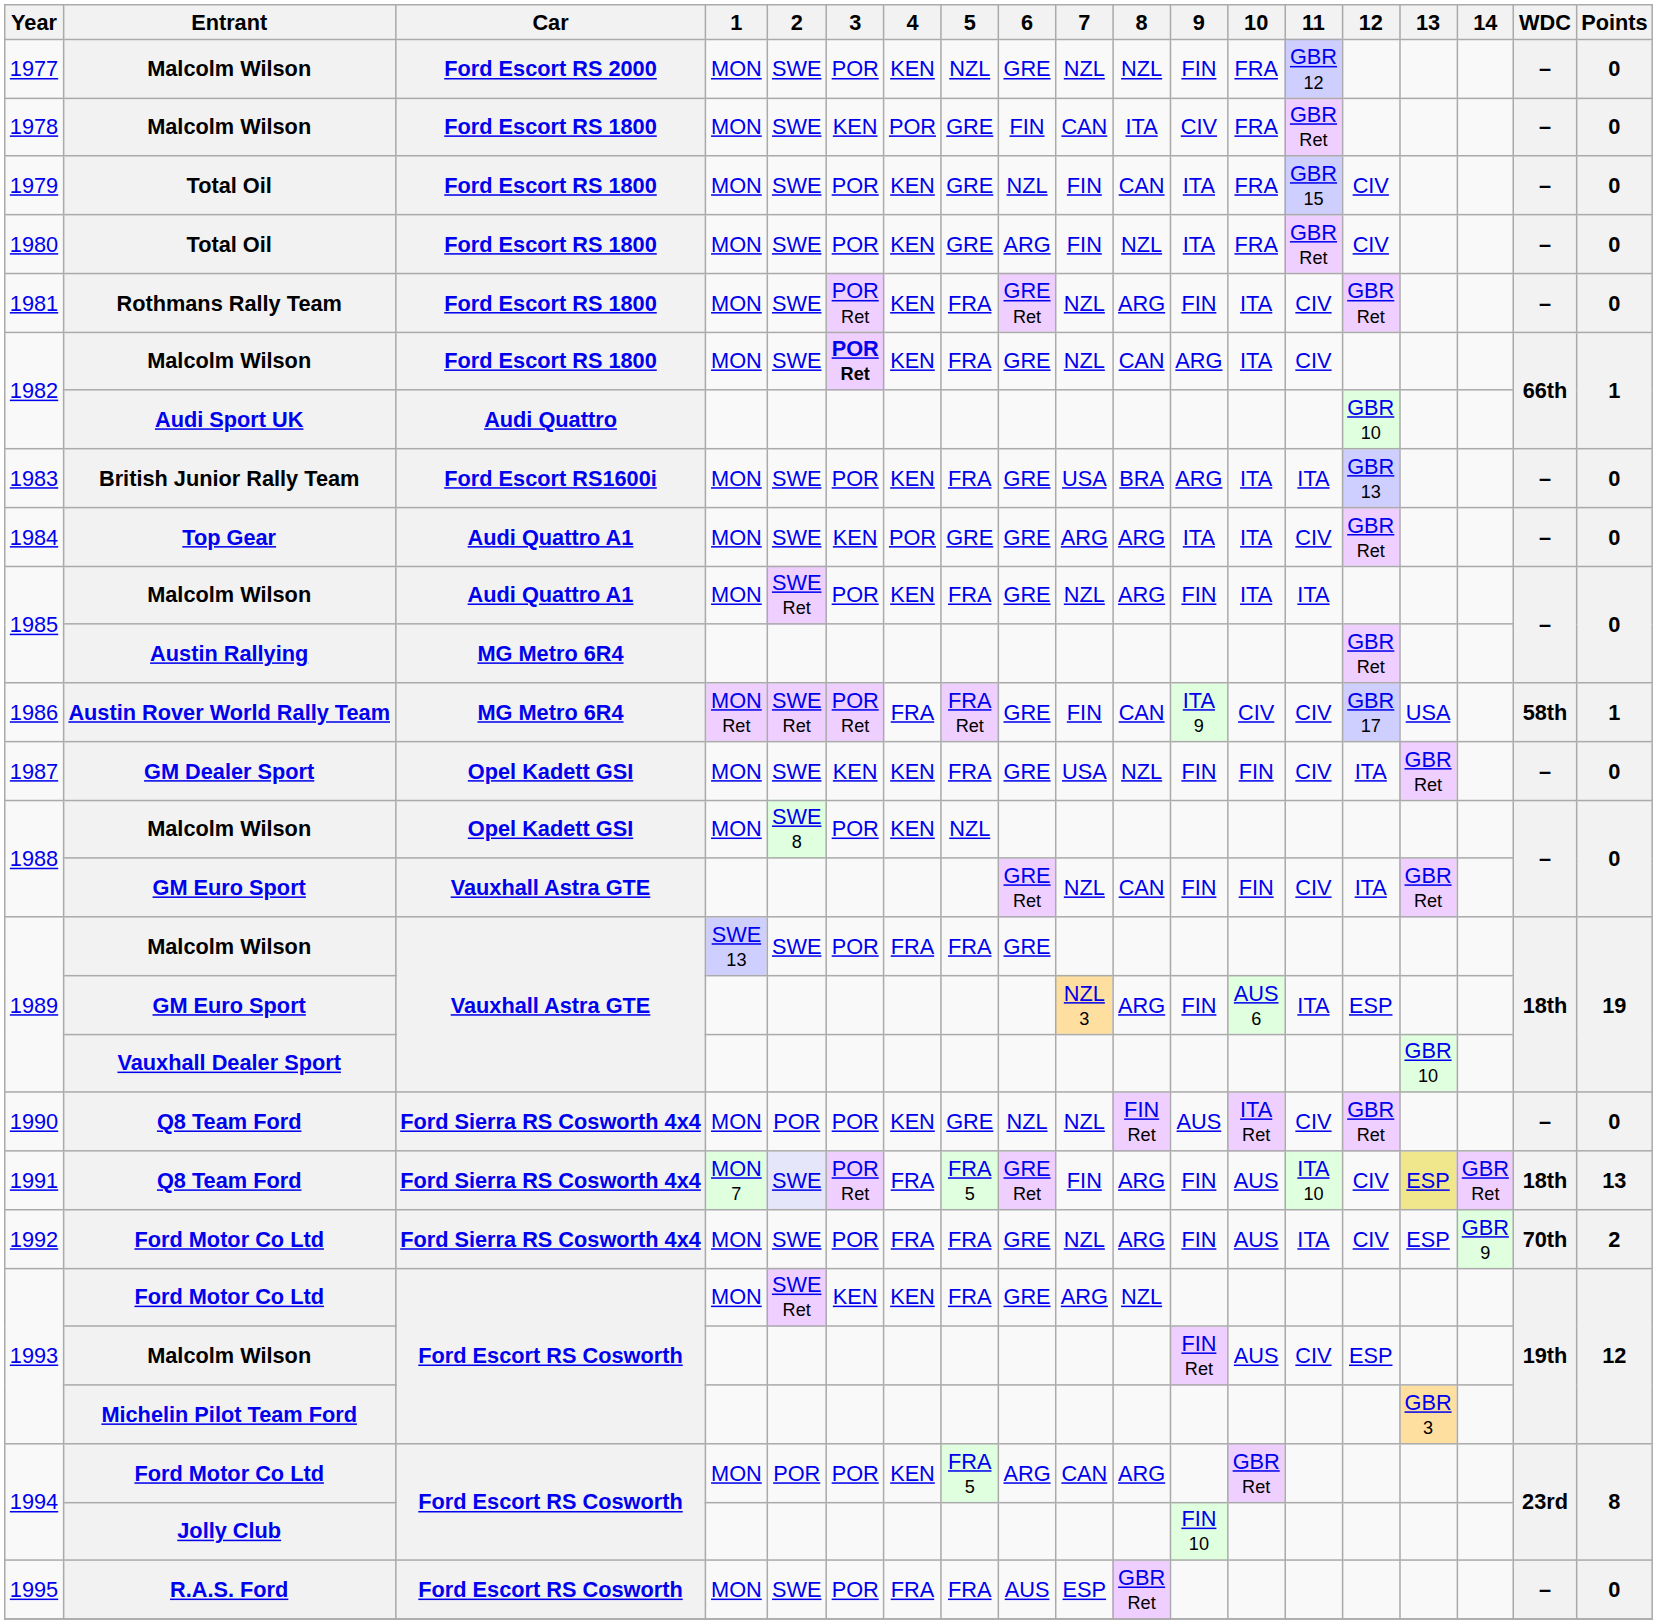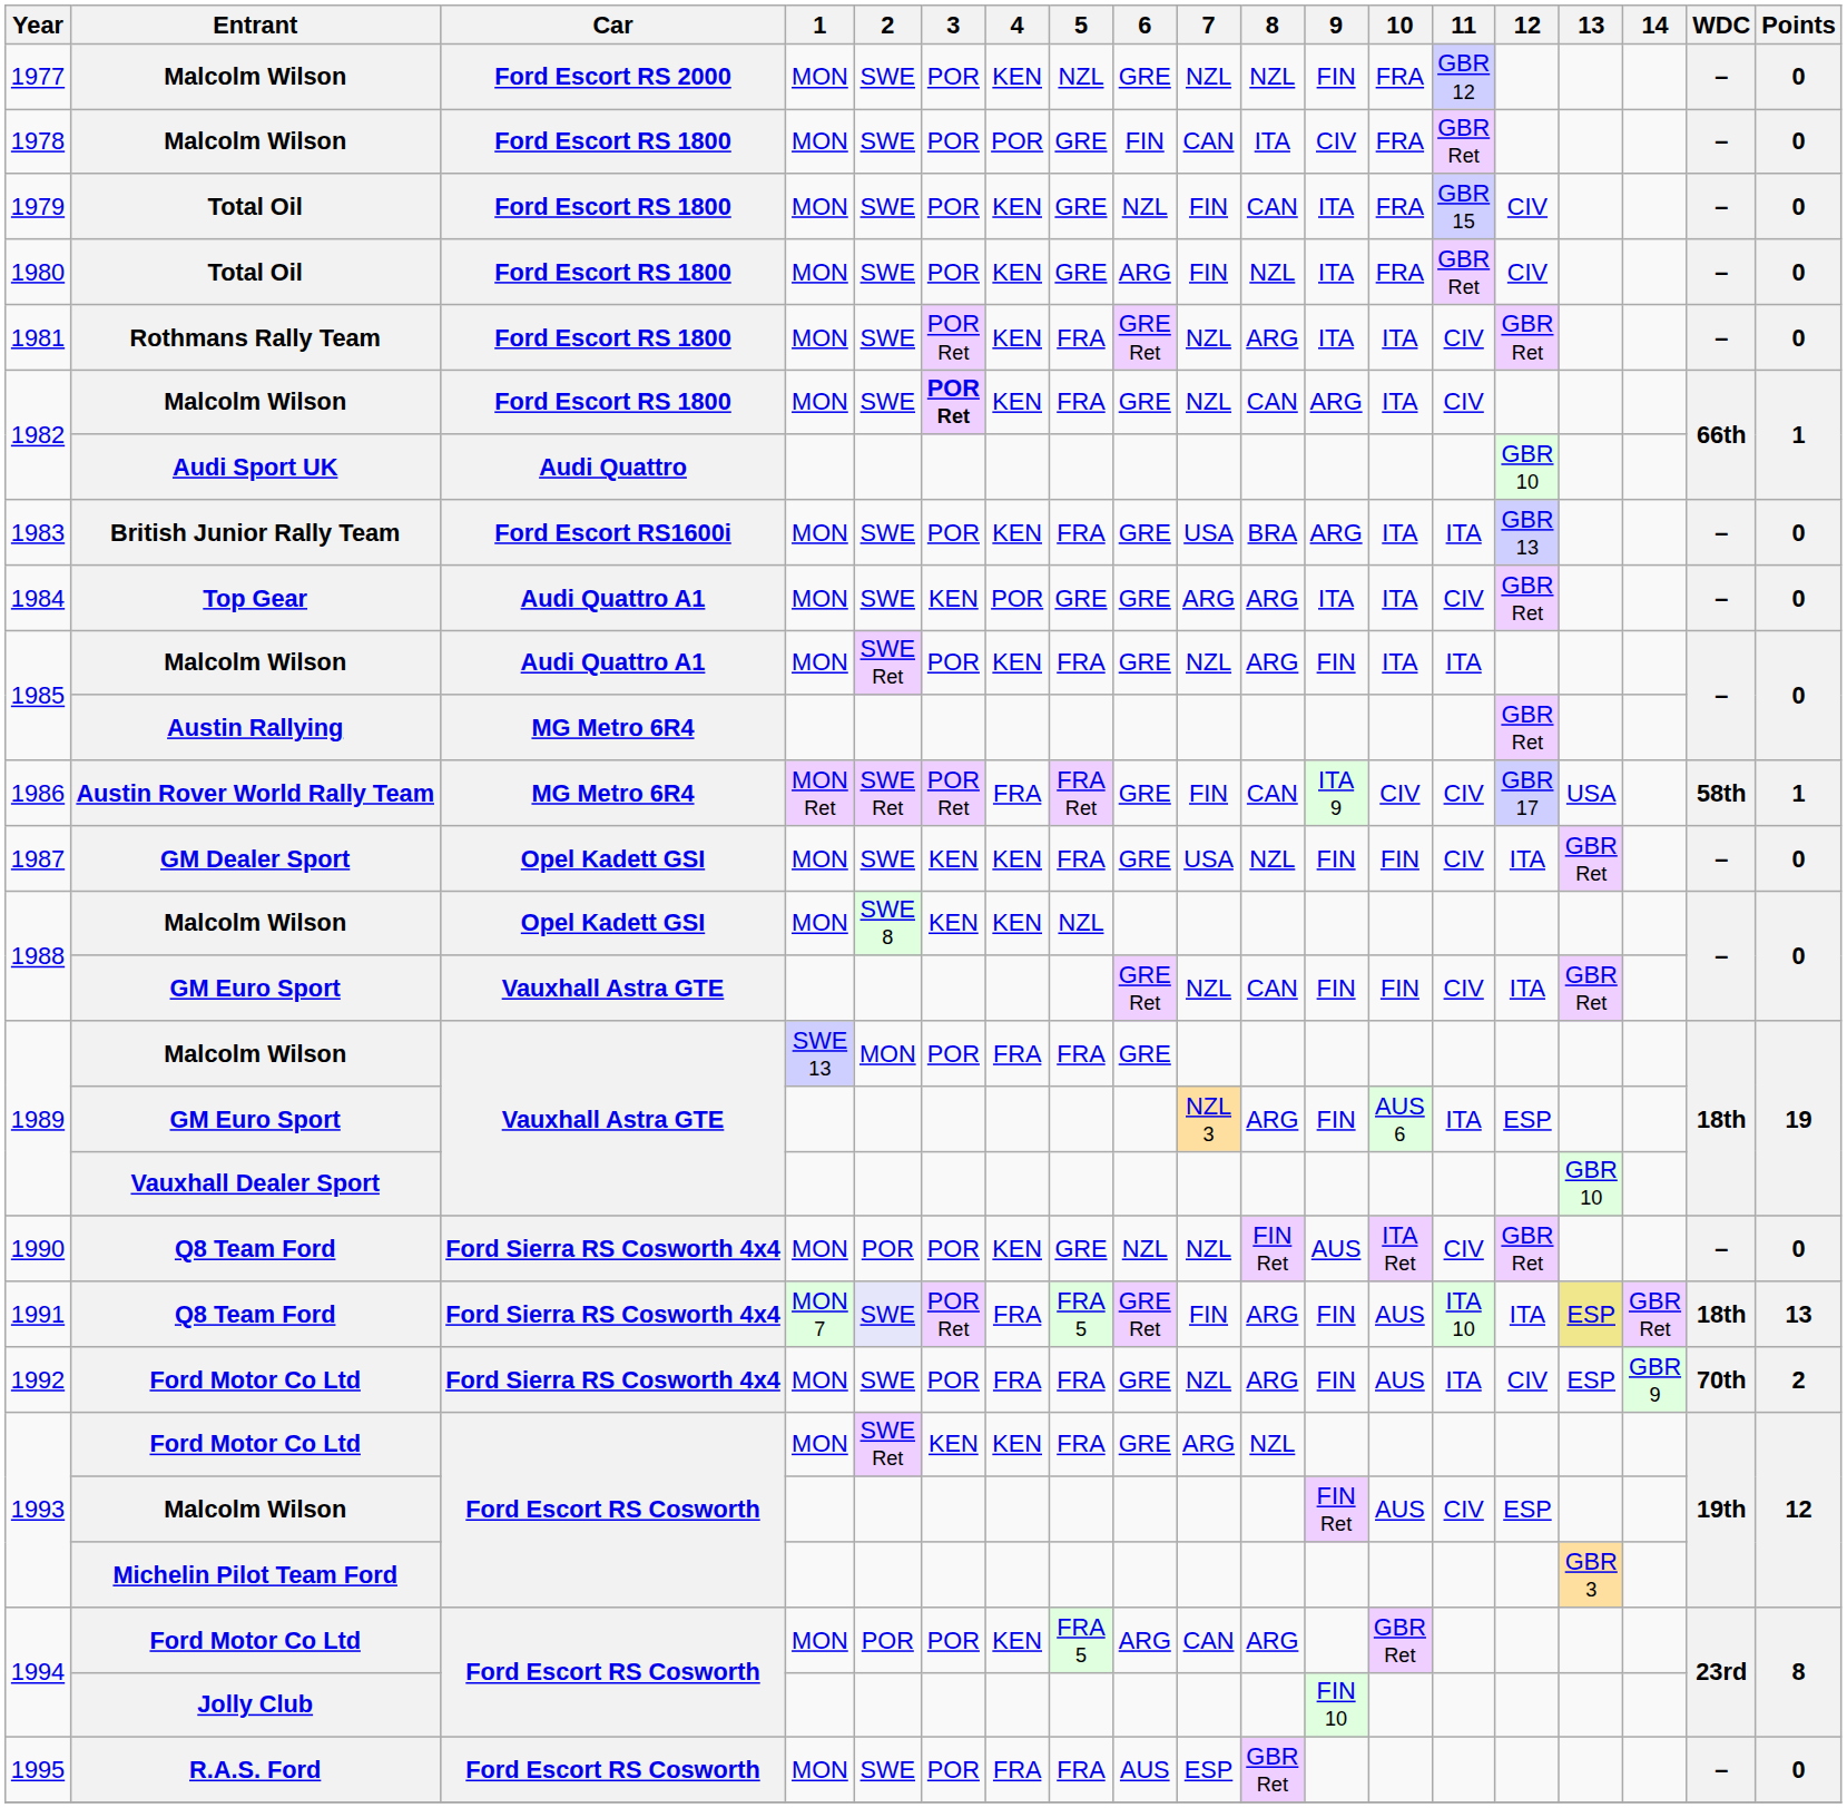1978 | 3: KEN -> POR
1981 | 9: FIN -> ITA
1988 / Malcolm Wilson | 3: POR -> KEN
1989 / Malcolm Wilson | 2: SWE -> MON
1991 | 12: CIV -> ITA
